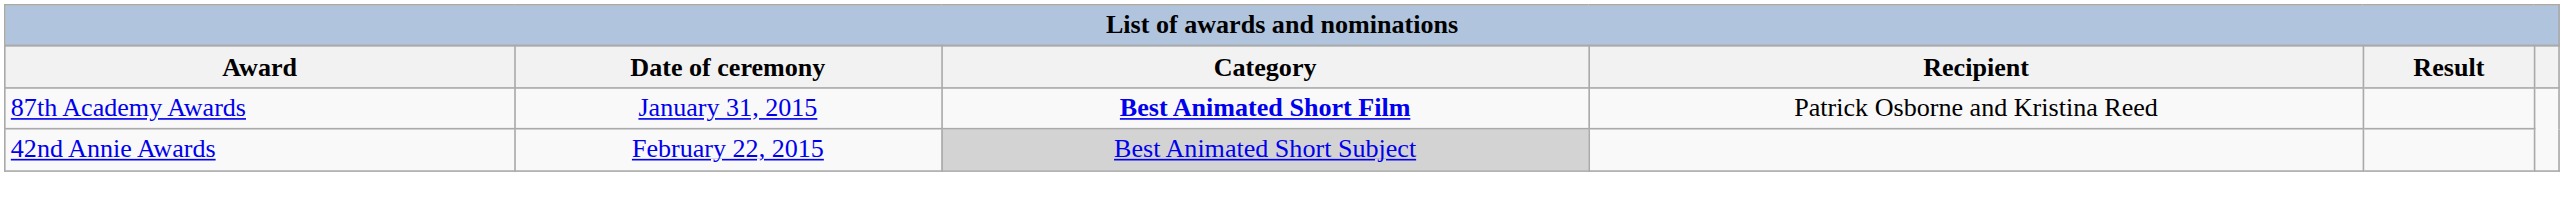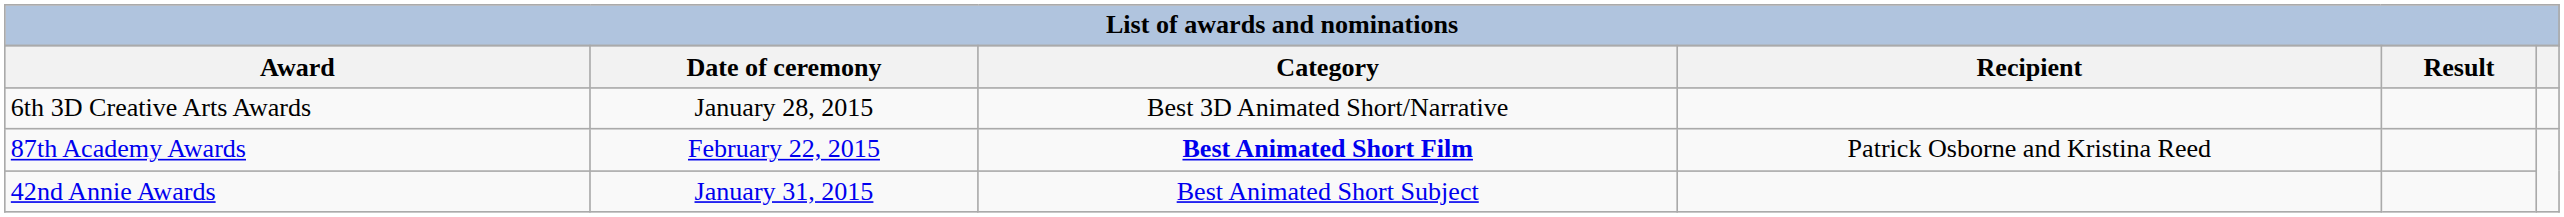+ row: 6th 3D Creative Arts Awards | January 28, 2015 | Best 3D Animated Short/Narrative
87th Academy Awards | Date of ceremony: January 31, 2015 -> February 22, 2015
42nd Annie Awards | Date of ceremony: February 22, 2015 -> January 31, 2015
42nd Annie Awards | Category: lightgrey background -> no background
